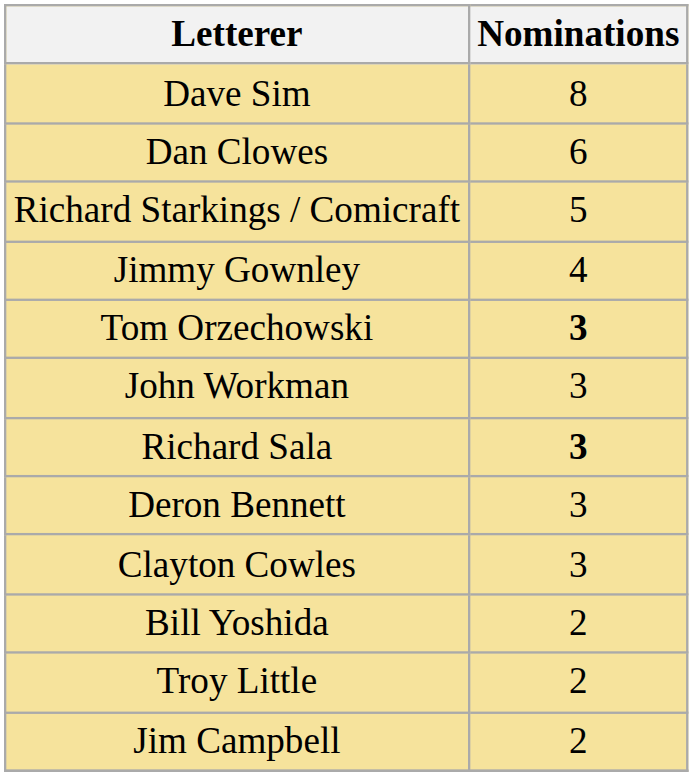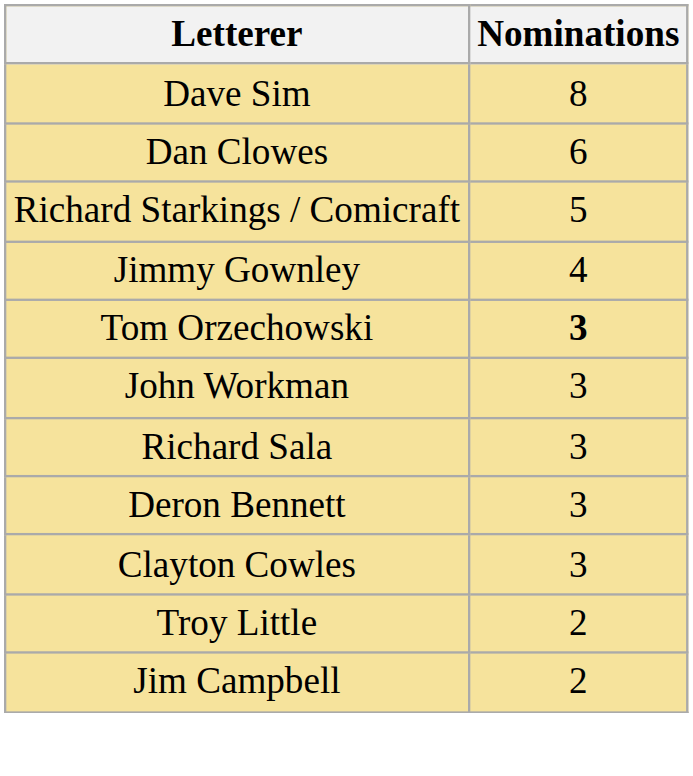Richard Sala | Nominations: bold -> normal
- row: Bill Yoshida | 2
